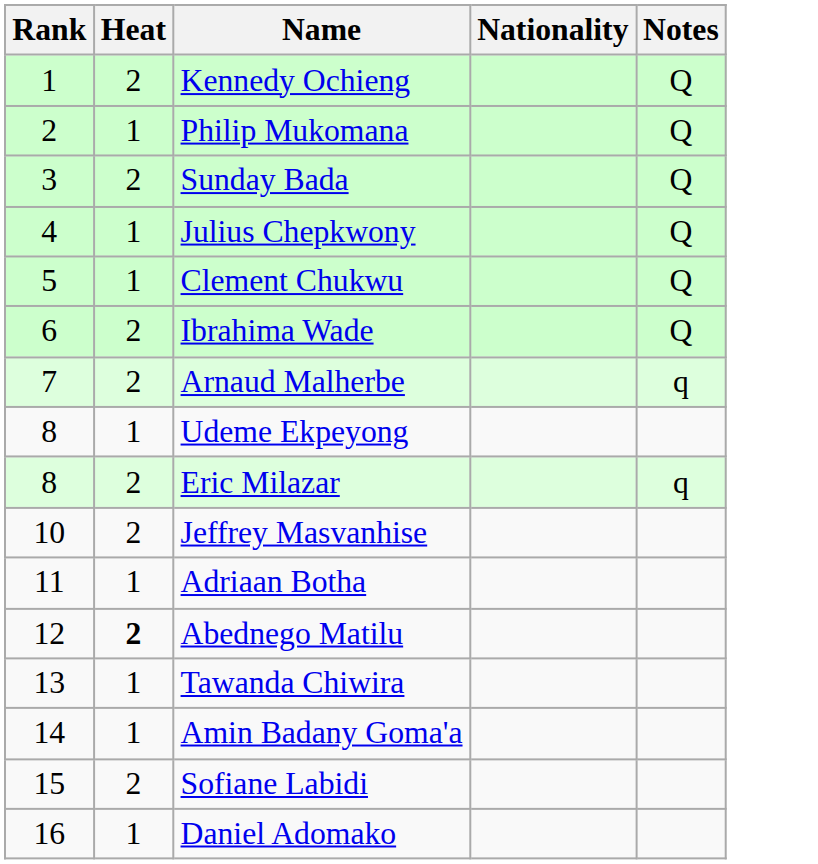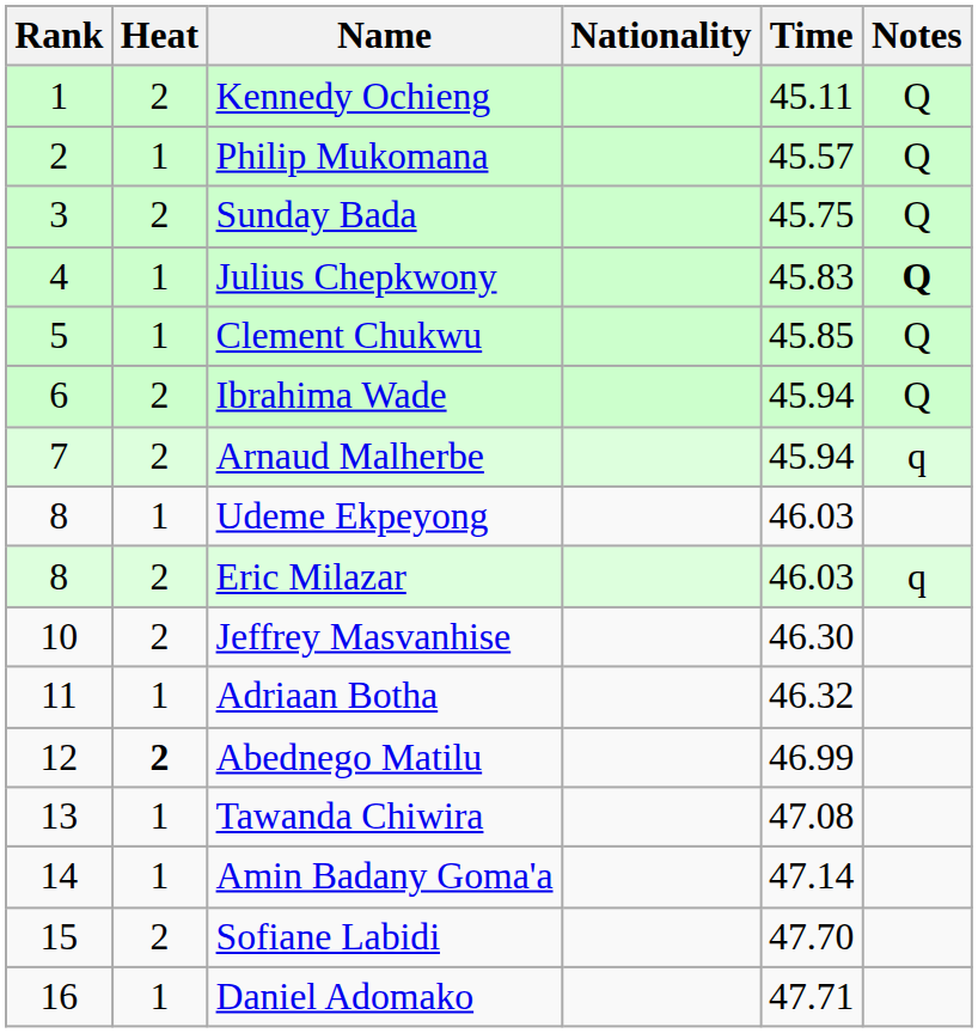+ column: Time | 45.11 | 45.57 | 45.75 | 45.83 | 45.85 | 45.94 | 45.94 | 46.03 | 46.03 | 46.30 | 46.32 | 46.99 | 47.08 | 47.14 | 47.70 | 47.71
Julius Chepkwony | Notes: normal -> bold
